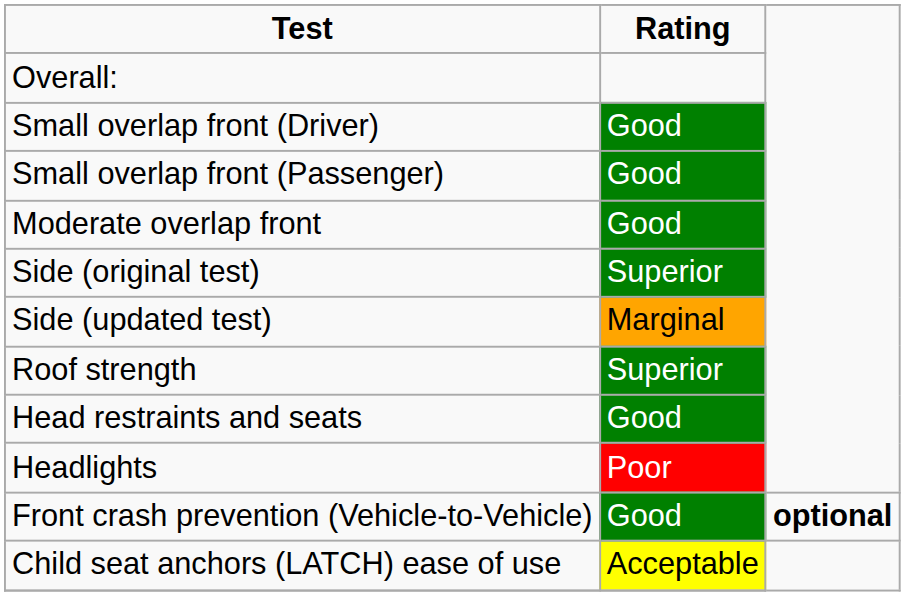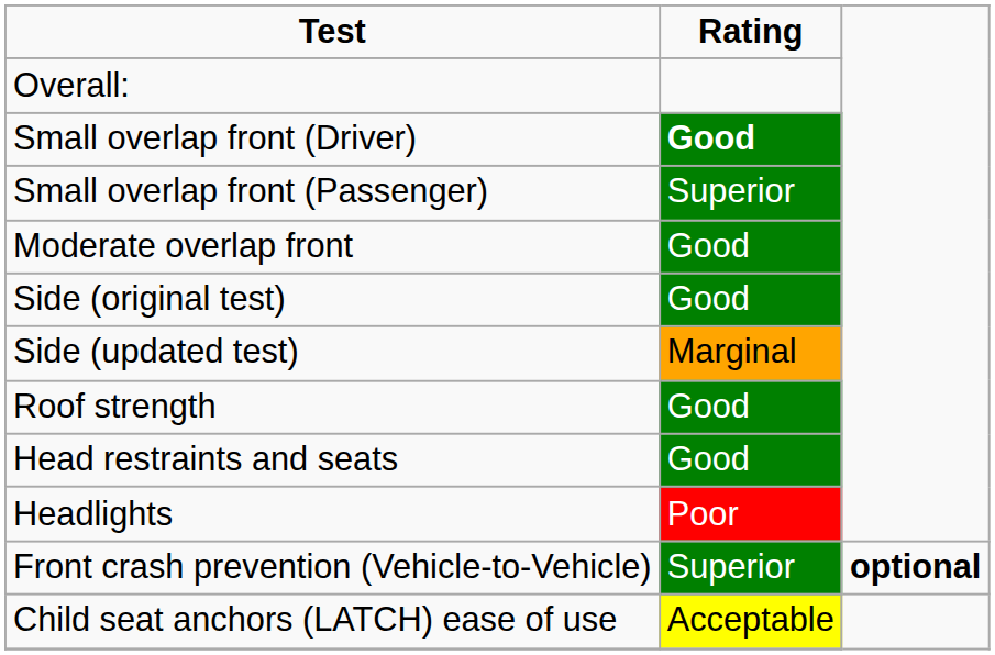Small overlap front (Driver) | Rating: normal -> bold
Small overlap front (Passenger) | Rating: Good -> Superior
Side (original test) | Rating: Superior -> Good
Roof strength | Rating: Superior -> Good
Front crash prevention (Vehicle-to-Vehicle) | Rating: Good -> Superior
